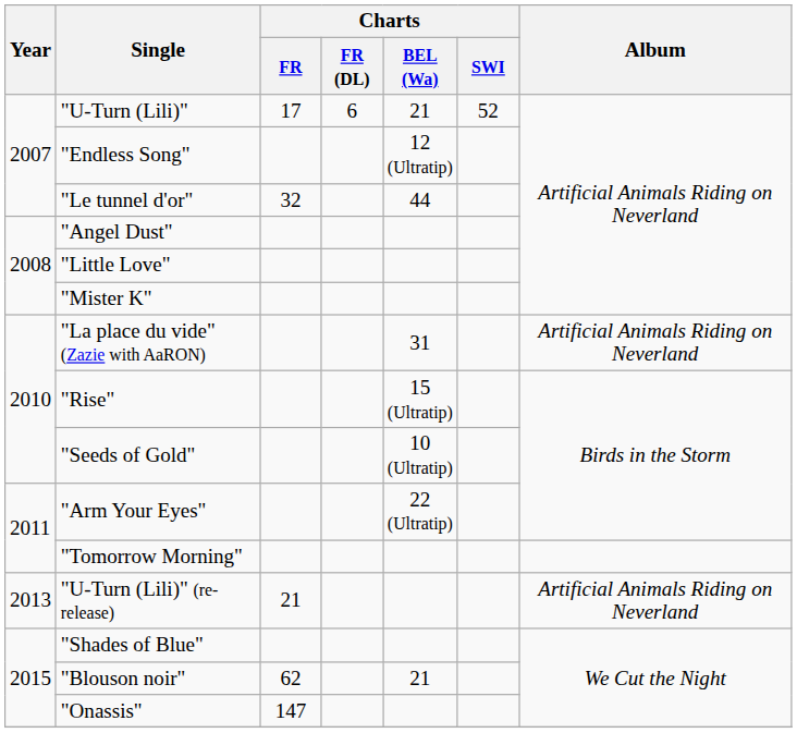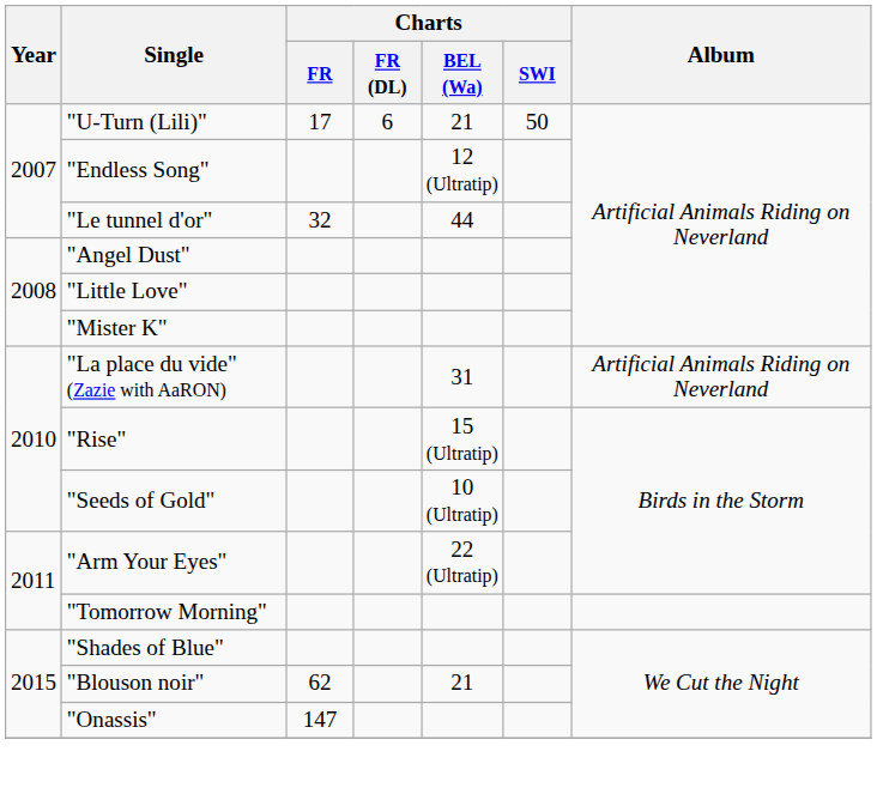"U-Turn (Lili)" | Charts / SWI: 52 -> 50
- row: 2013 | "U-Turn (Lili)" (re-release) | 21 | Artificial Animals Riding on Neverland
